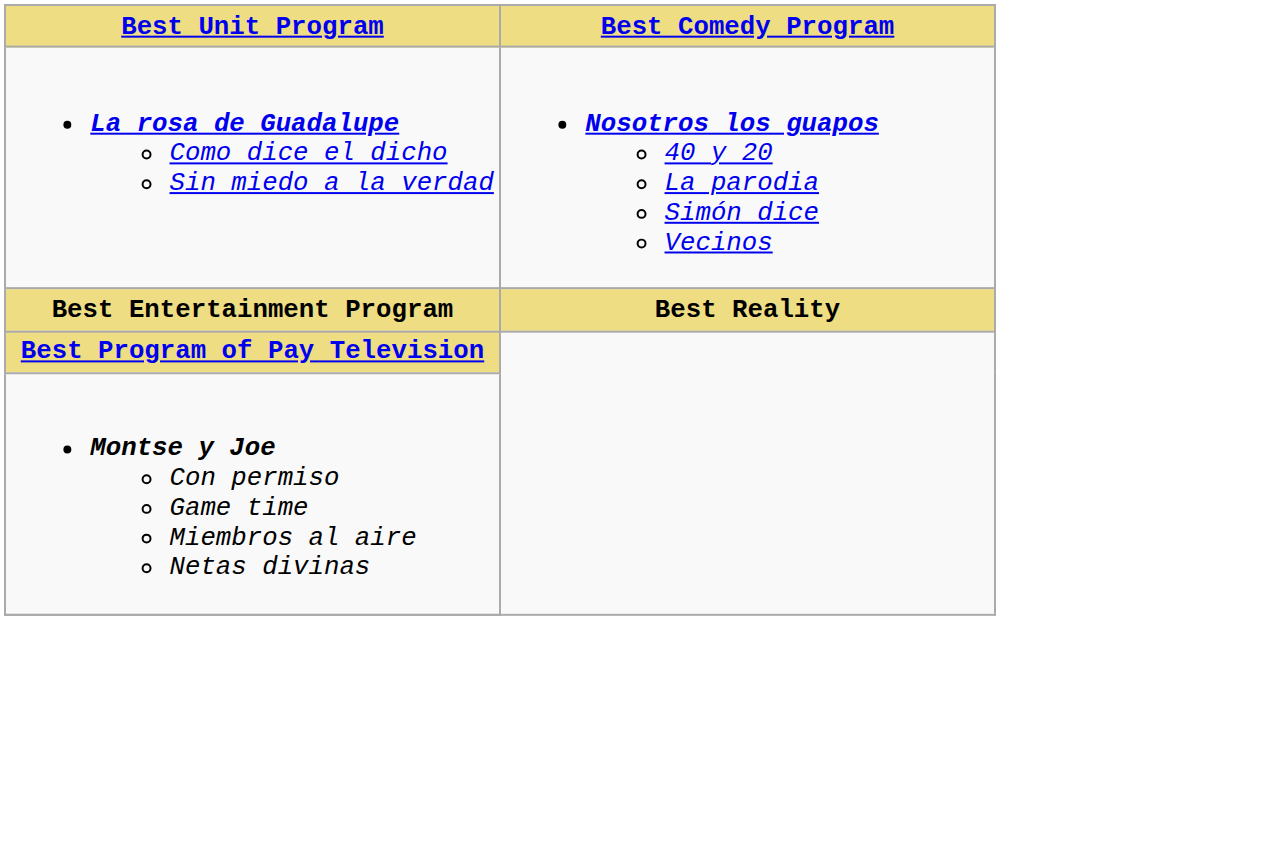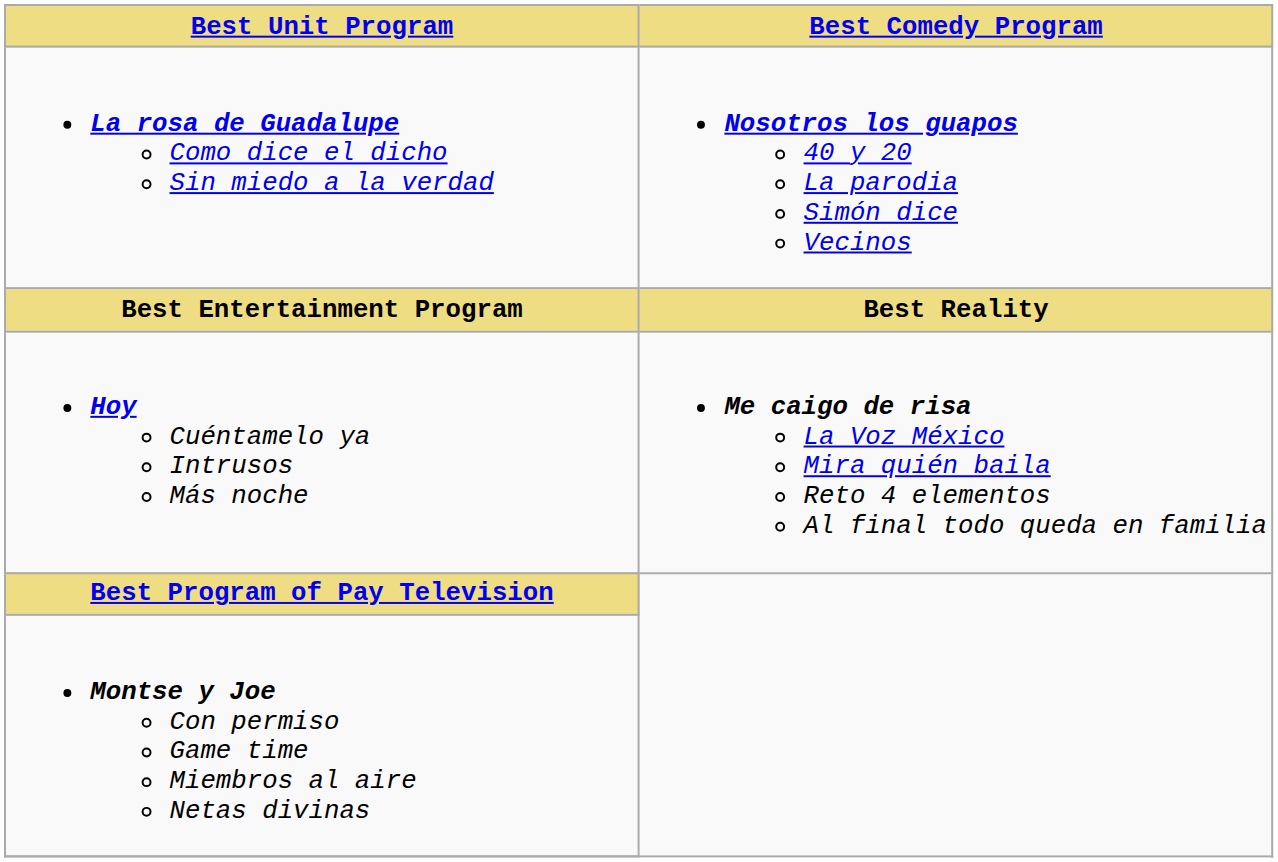+ row: Hoy Cuéntamelo ya Intrusos Más noche | Me caigo de risa La Voz México Mira quién baila Reto 4 elementos Al final todo queda en familia
